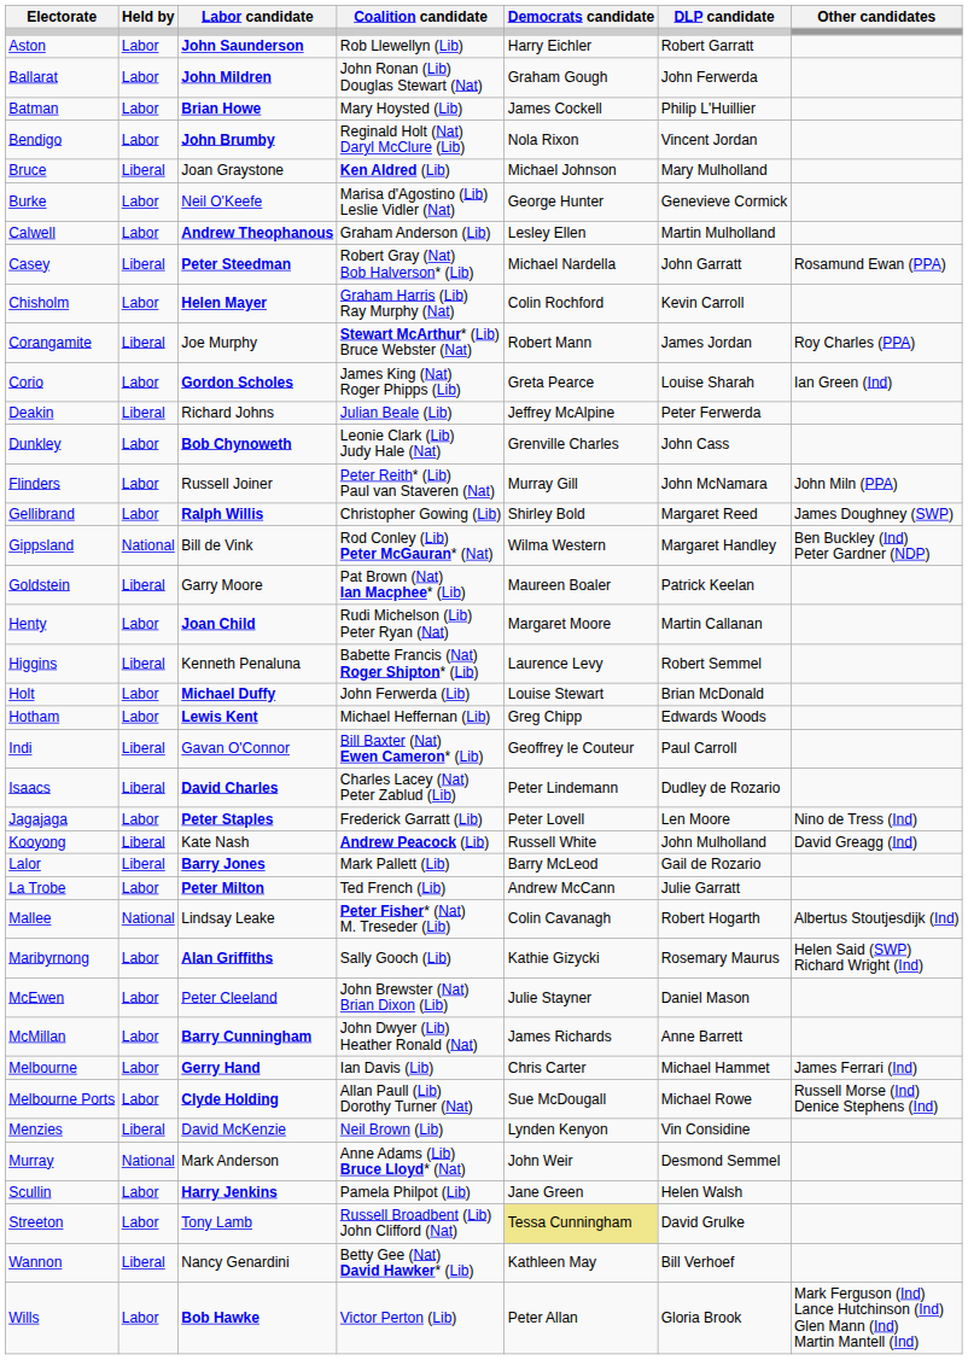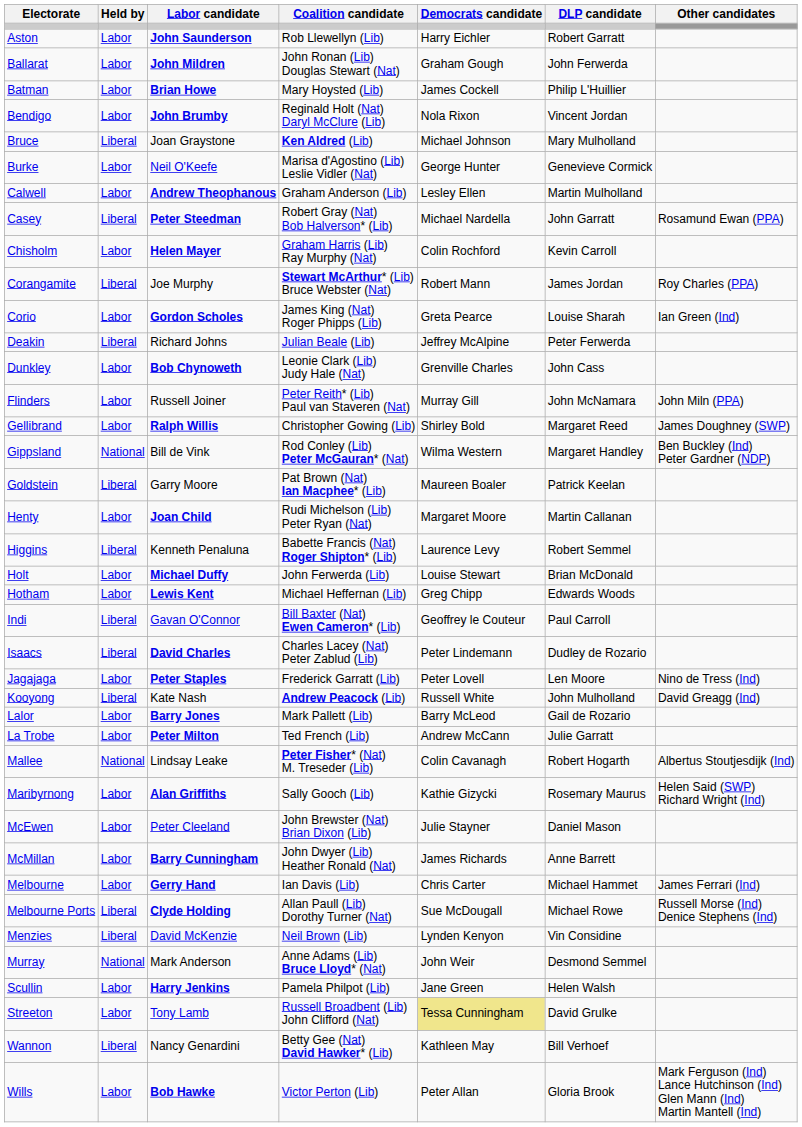Lalor | Held by: Liberal -> Labor
Melbourne Ports | Held by: Labor -> Liberal
